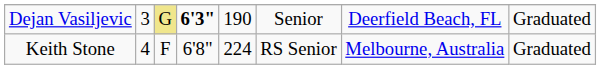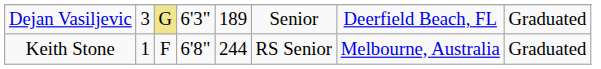Dejan Vasiljevic | column 4: bold -> normal
Dejan Vasiljevic | column 5: 190 -> 189
Keith Stone | column 2: 4 -> 1
Keith Stone | column 5: 224 -> 244
